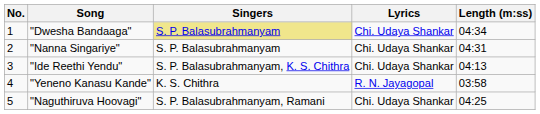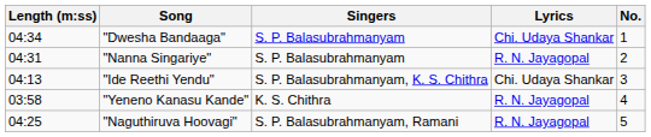columns swapped: No. <-> Length (m:ss)
"Dwesha Bandaaga" | Singers: khaki background -> no background
"Nanna Singariye" | Lyrics: Chi. Udaya Shankar -> R. N. Jayagopal
"Naguthiruva Hoovagi" | Lyrics: Chi. Udaya Shankar -> R. N. Jayagopal
